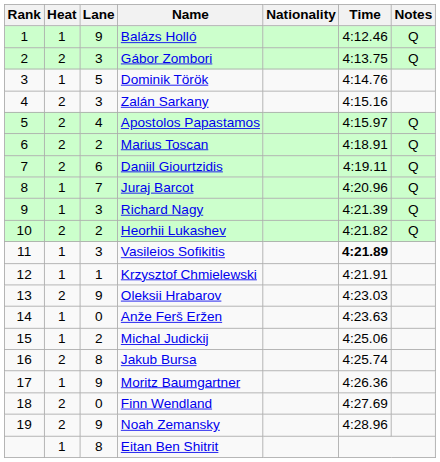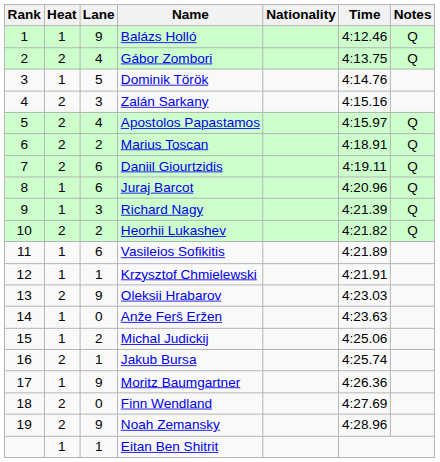Gábor Zombori | Lane: 3 -> 4
Juraj Barcot | Lane: 7 -> 6
Vasileios Sofikitis | Lane: 3 -> 6
Vasileios Sofikitis | Time: bold -> normal
Jakub Bursa | Lane: 8 -> 1
Eitan Ben Shitrit | Lane: 8 -> 1
